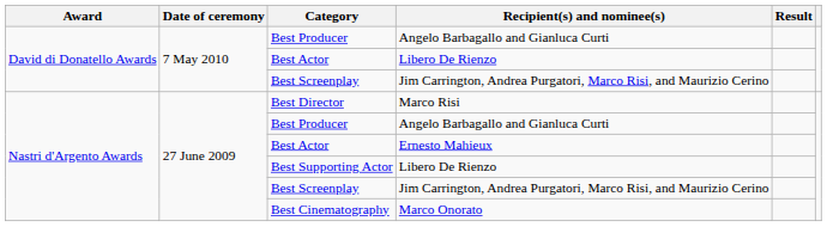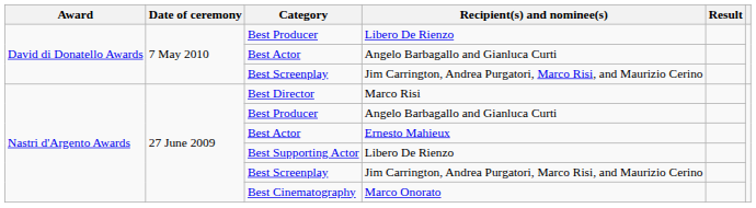David di Donatello Awards / Best Producer | Recipient(s) and nominee(s): Angelo Barbagallo and Gianluca Curti -> Libero De Rienzo
David di Donatello Awards / Best Actor | Recipient(s) and nominee(s): Libero De Rienzo -> Angelo Barbagallo and Gianluca Curti
